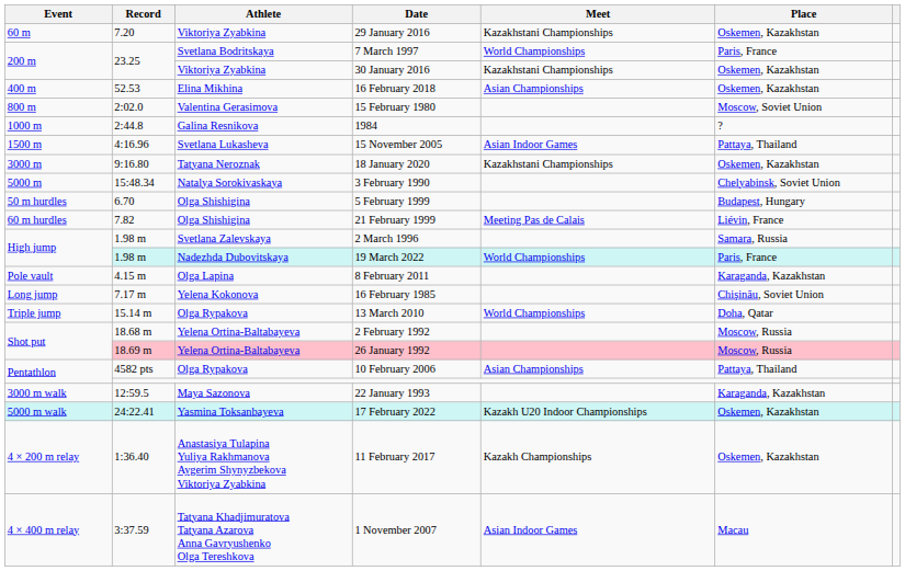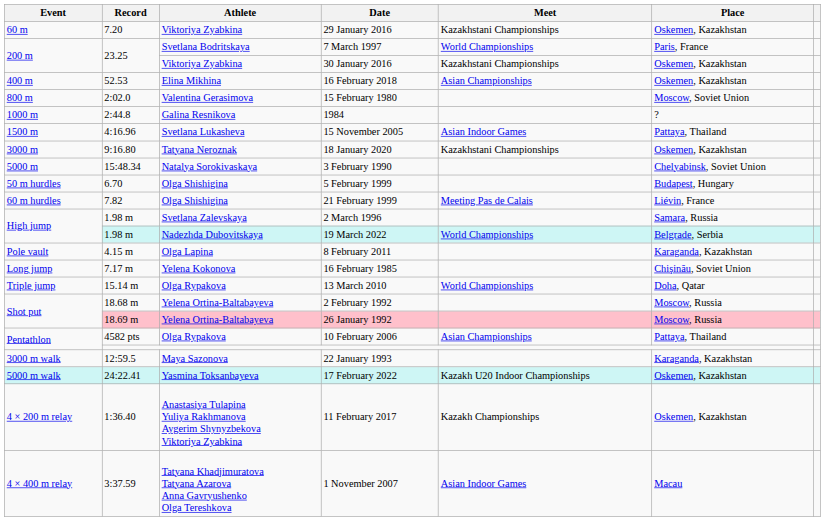19 March 2022 | Place: Paris, France -> Belgrade, Serbia
